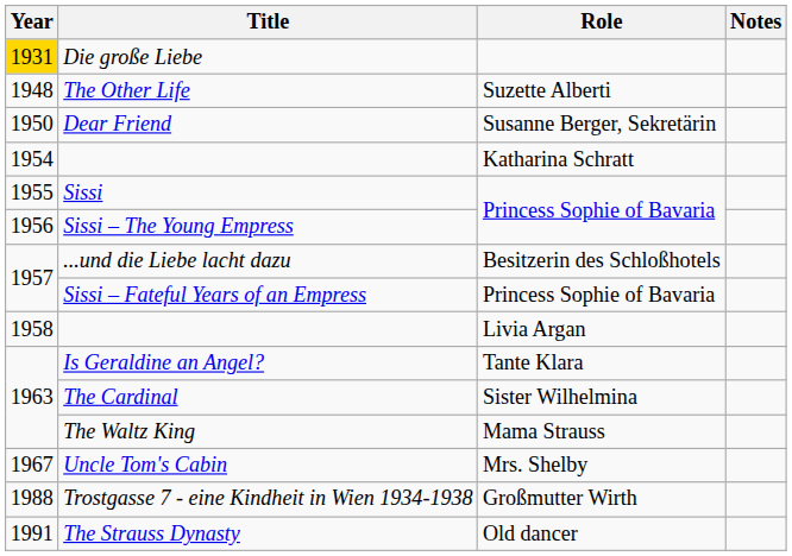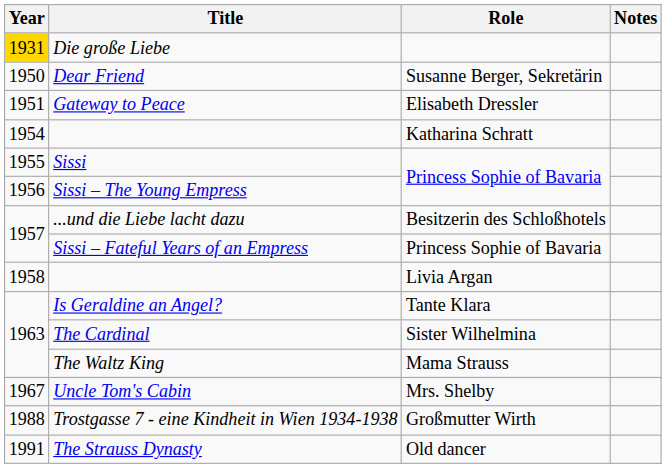- row: 1948 | The Other Life | Suzette Alberti
+ row: 1951 | Gateway to Peace | Elisabeth Dressler
